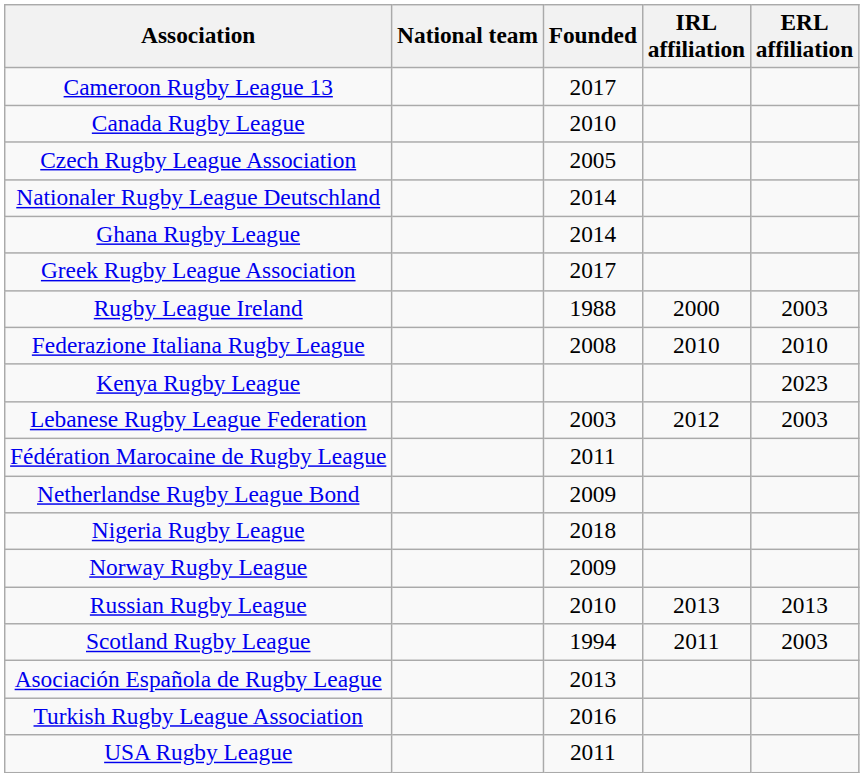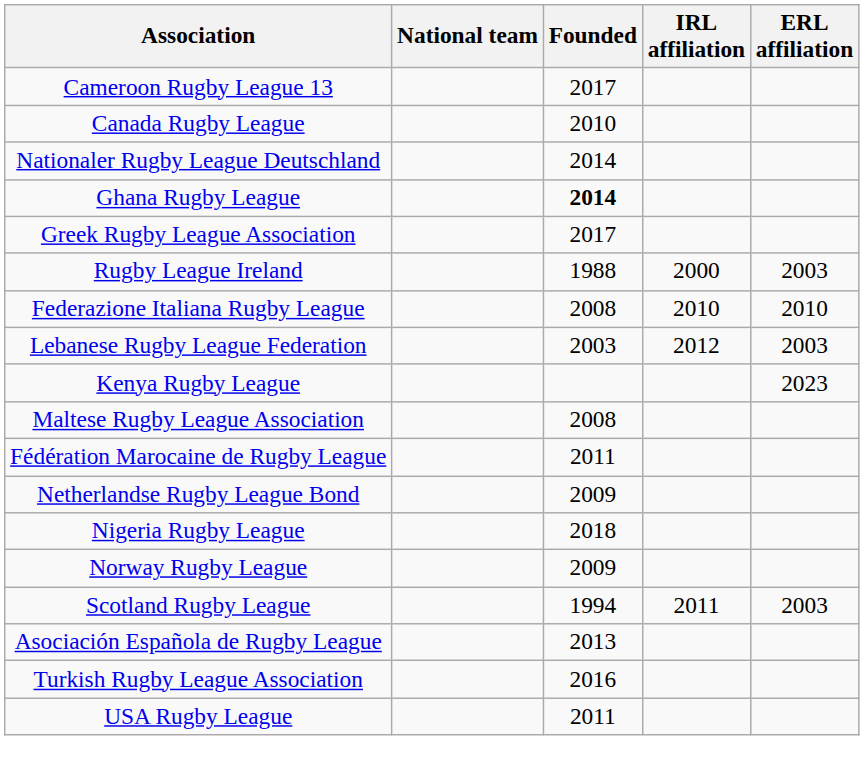- row: Czech Rugby League Association | 2005
Ghana Rugby League | Founded: normal -> bold
rows swapped: Kenya Rugby League <-> Lebanese Rugby League Federation
+ row: Maltese Rugby League Association | 2008
- row: Russian Rugby League | 2010 | 2013 | 2013
